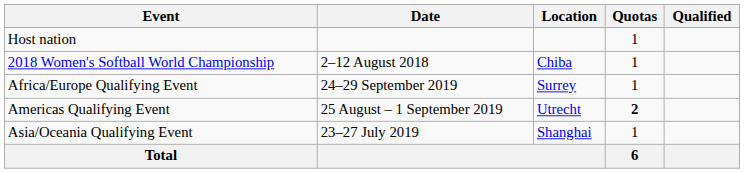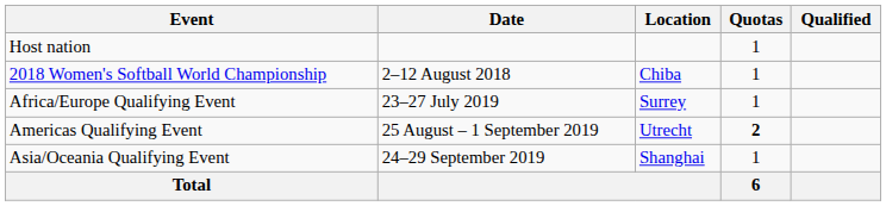Africa/Europe Qualifying Event | Date: 24–29 September 2019 -> 23–27 July 2019
Asia/Oceania Qualifying Event | Date: 23–27 July 2019 -> 24–29 September 2019
